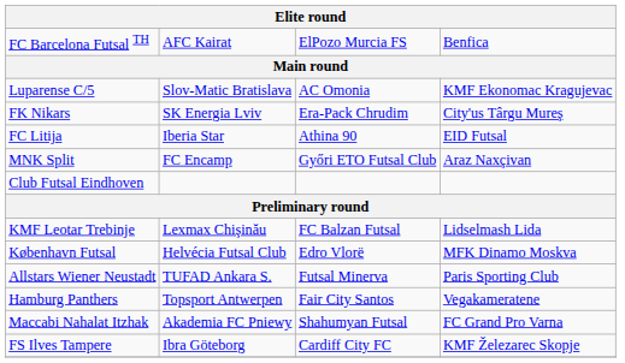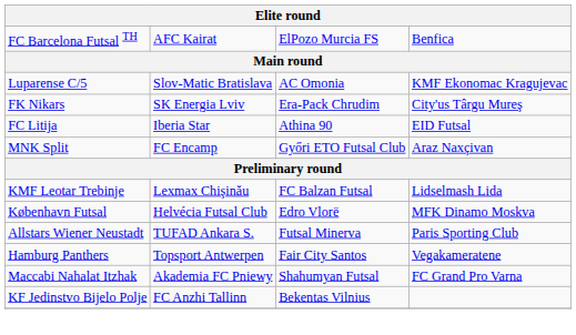- row: Club Futsal Eindhoven
- row: FS Ilves Tampere | Ibra Göteborg | Cardiff City FC | KMF Železarec Skopje
+ row: KF Jedinstvo Bijelo Polje | FC Anzhi Tallinn | Bekentas Vilnius
